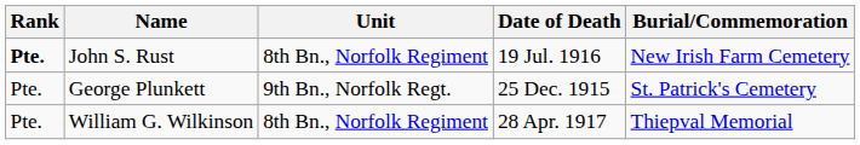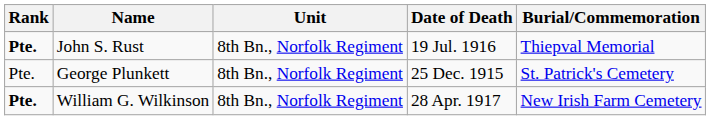John S. Rust | Burial/Commemoration: New Irish Farm Cemetery -> Thiepval Memorial
George Plunkett | Unit: 9th Bn., Norfolk Regt. -> 8th Bn., Norfolk Regiment
William G. Wilkinson | Rank: normal -> bold
William G. Wilkinson | Burial/Commemoration: Thiepval Memorial -> New Irish Farm Cemetery
